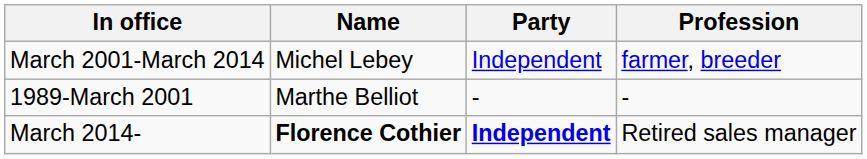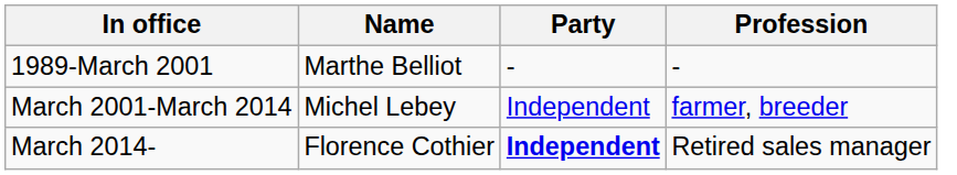rows swapped: 1989-March 2001 <-> March 2001-March 2014
March 2014- | Name: bold -> normal
